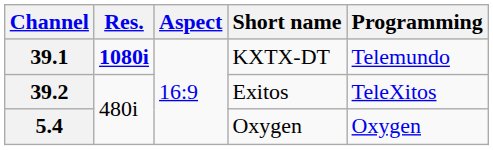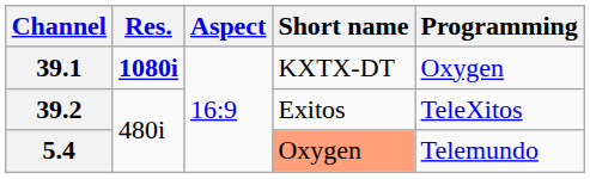39.1 | Programming: Telemundo -> Oxygen
5.4 | Short name: no background -> lightsalmon background
5.4 | Programming: Oxygen -> Telemundo
